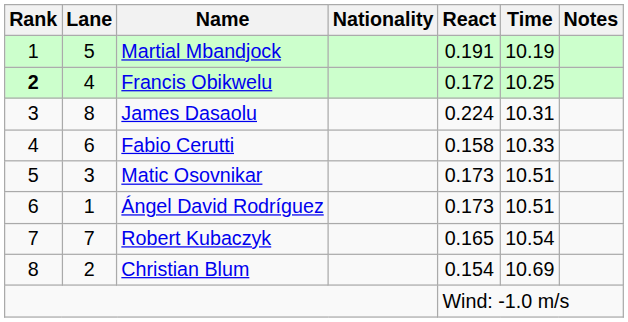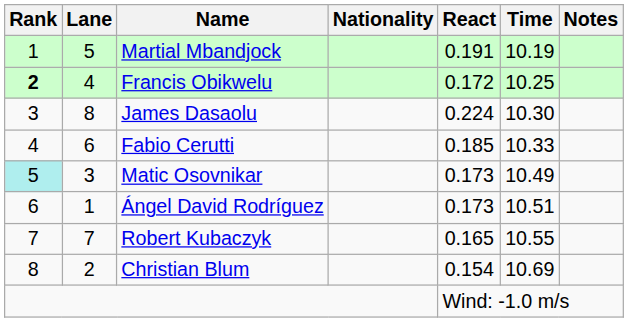James Dasaolu | Time: 10.31 -> 10.30
Fabio Cerutti | React: 0.158 -> 0.185
Matic Osovnikar | Rank: no background -> paleturquoise background
Matic Osovnikar | Time: 10.51 -> 10.49
Robert Kubaczyk | Time: 10.54 -> 10.55
